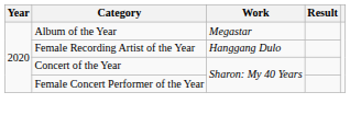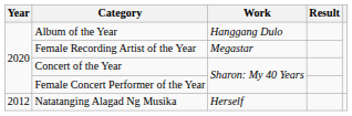Album of the Year | Work: Megastar -> Hanggang Dulo
Female Recording Artist of the Year | Work: Hanggang Dulo -> Megastar
+ row: 2012 | Natatanging Alagad Ng Musika | Herself
